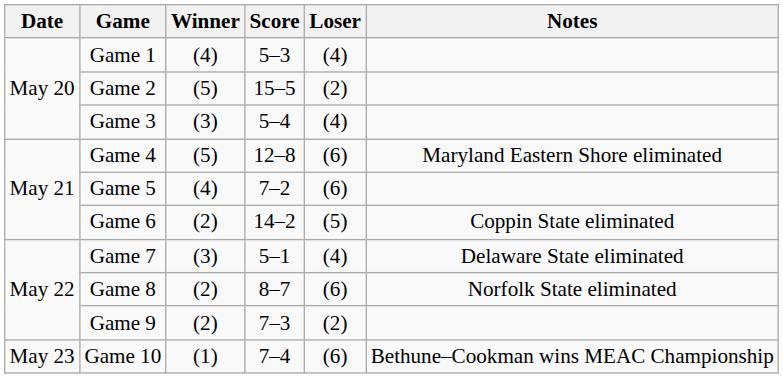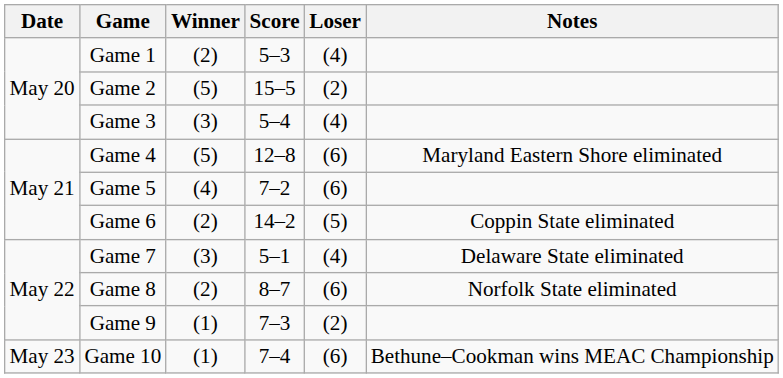Game 1 | Winner: (4) -> (2)
Game 9 | Winner: (2) -> (1)
